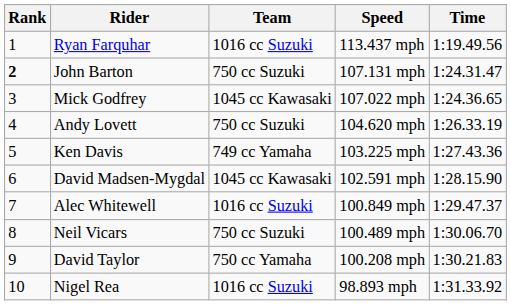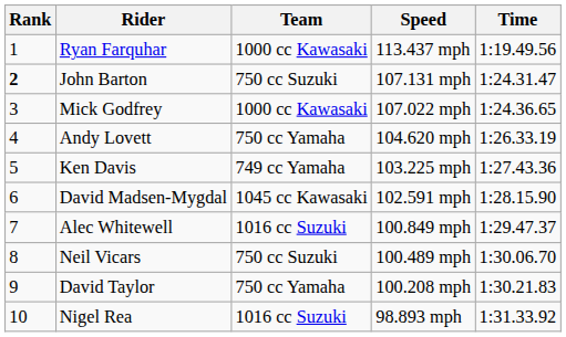Ryan Farquhar | Team: 1016 cc Suzuki -> 1000 cc Kawasaki
Mick Godfrey | Team: 1045 cc Kawasaki -> 1000 cc Kawasaki
Andy Lovett | Team: 750 cc Suzuki -> 750 cc Yamaha
